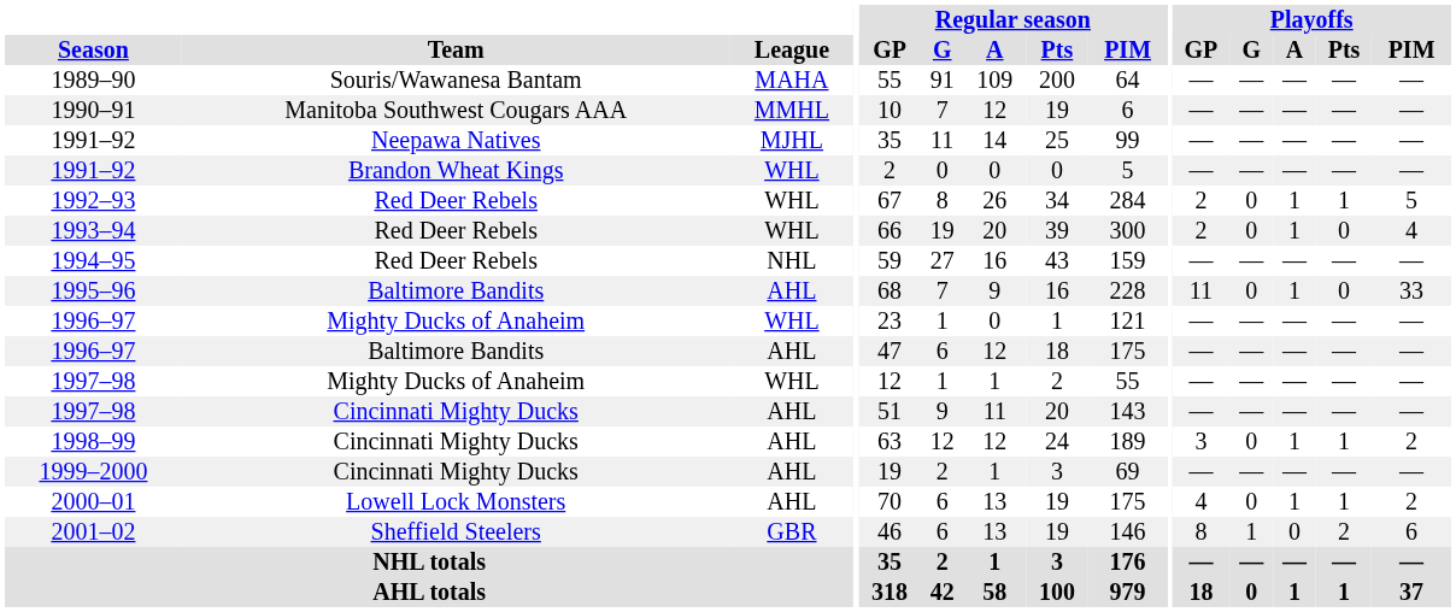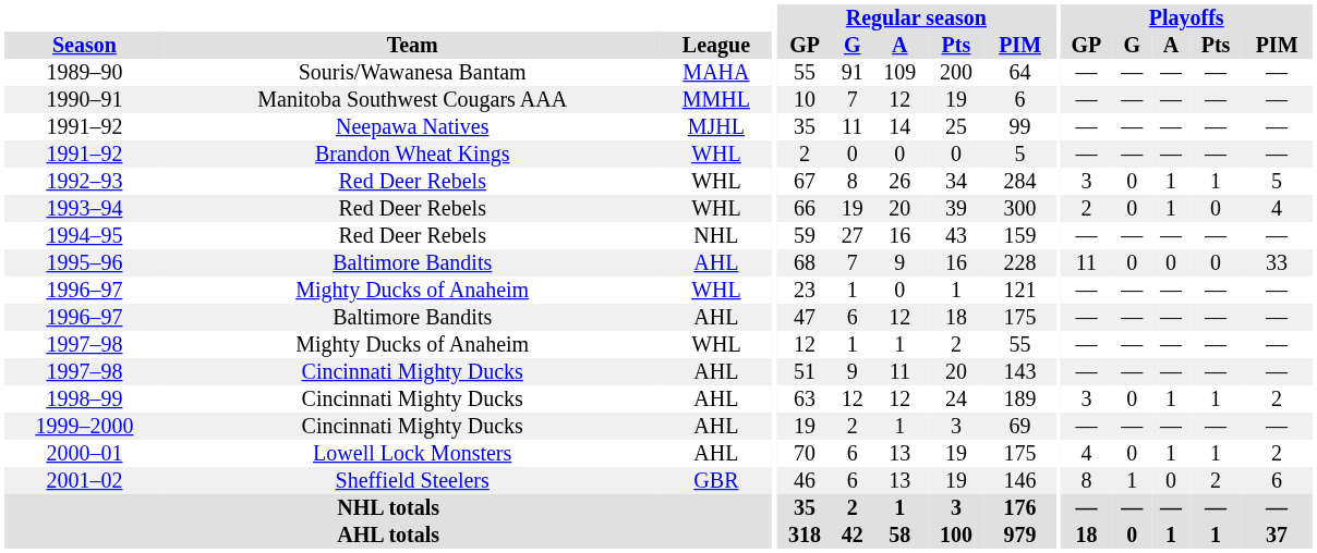1992–93 | Playoffs / GP: 2 -> 3
1995–96 | Playoffs / A: 1 -> 0
